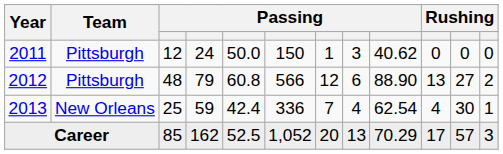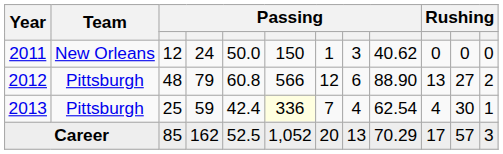2011 | Team: Pittsburgh -> New Orleans
2013 | Team: New Orleans -> Pittsburgh
2013 | column 6: no background -> lightyellow background
